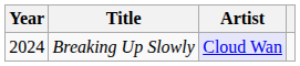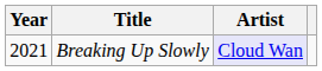Breaking Up Slowly | Year: 2024 -> 2021
